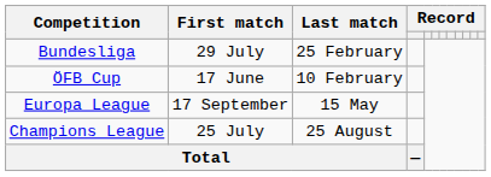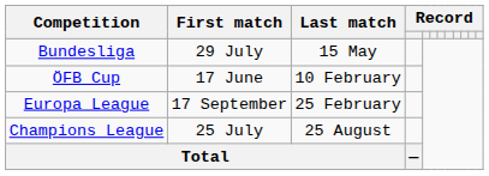Bundesliga | Last match: 25 February -> 15 May
Europa League | Last match: 15 May -> 25 February
